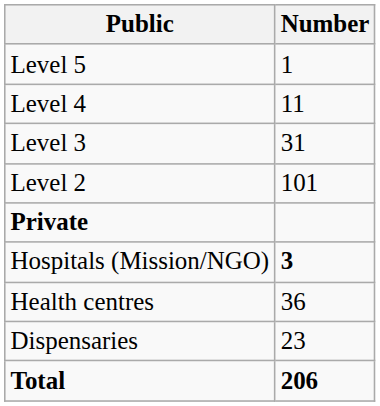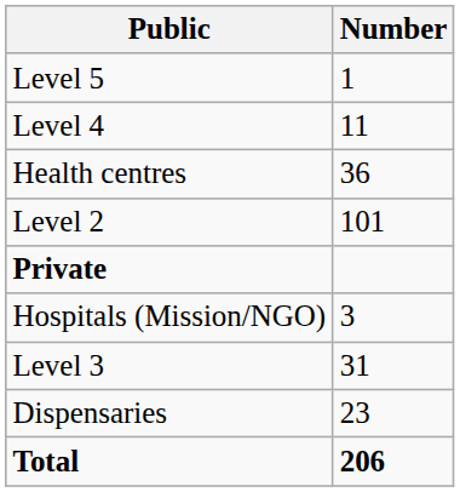rows swapped: Level 3 <-> Health centres
Hospitals (Mission/NGO) | Number: bold -> normal
